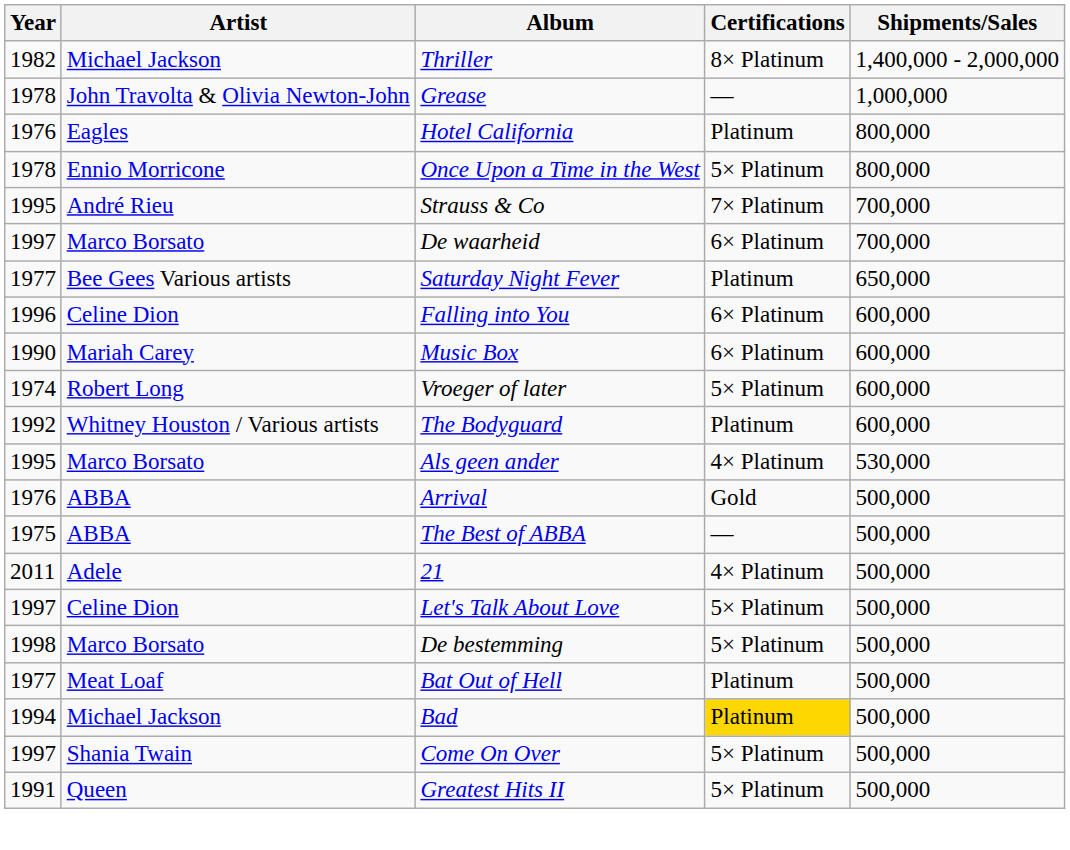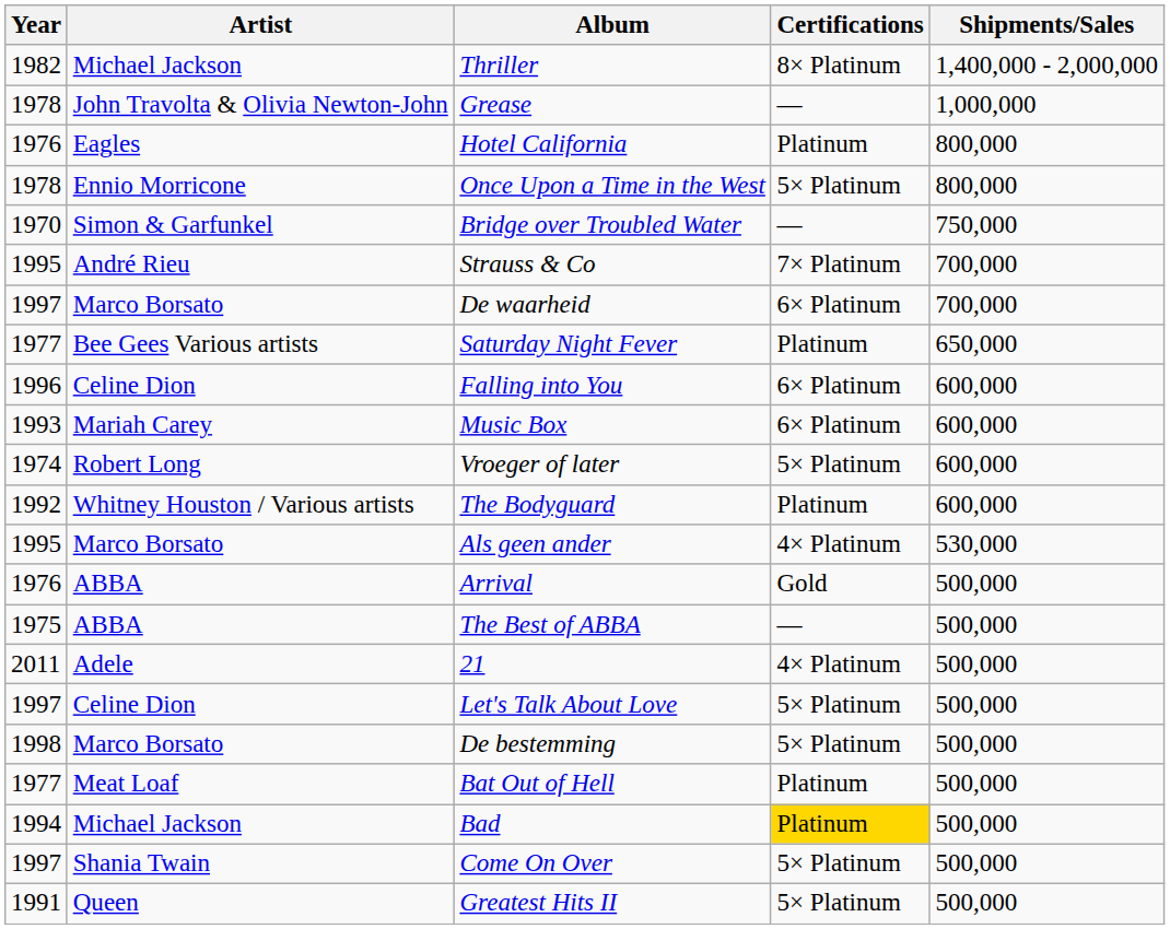+ row: 1970 | Simon & Garfunkel | Bridge over Troubled Water | — | 750,000
Music Box | Year: 1990 -> 1993
